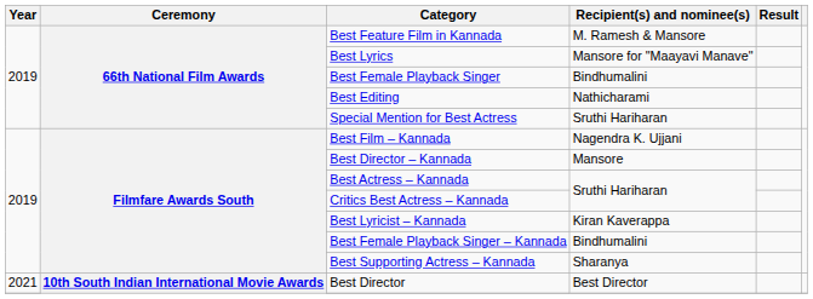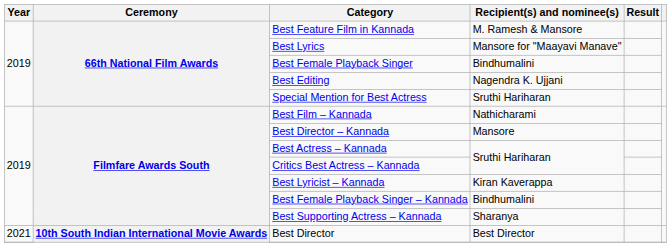Best Editing | Recipient(s) and nominee(s): Nathicharami -> Nagendra K. Ujjani
Best Film – Kannada | Recipient(s) and nominee(s): Nagendra K. Ujjani -> Nathicharami
